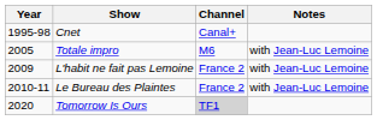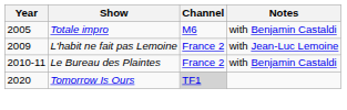- row: 1995-98 | Cnet | Canal+
Totale impro | Notes: with Jean-Luc Lemoine -> with Benjamin Castaldi
Le Bureau des Plaintes | Notes: with Jean-Luc Lemoine -> with Benjamin Castaldi
